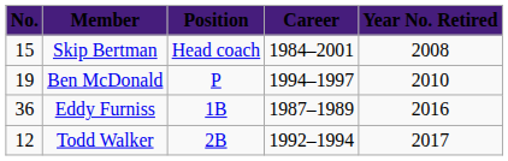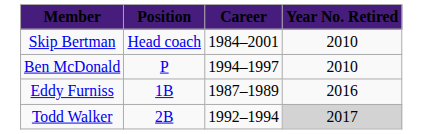- column: No. | 15 | 19 | 36 | 12
Skip Bertman | Year No. Retired: 2008 -> 2010
Todd Walker | Year No. Retired: no background -> lightgrey background
